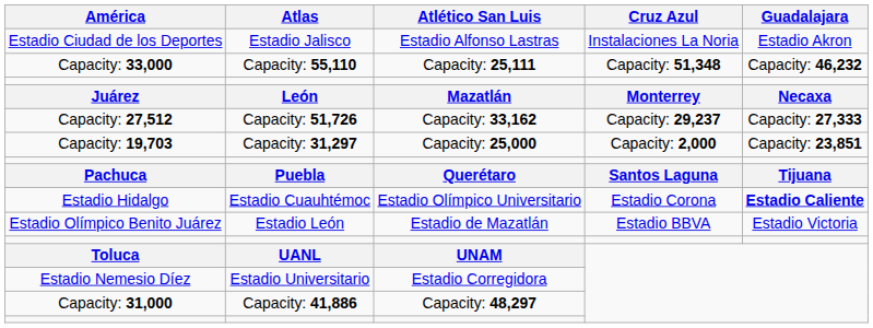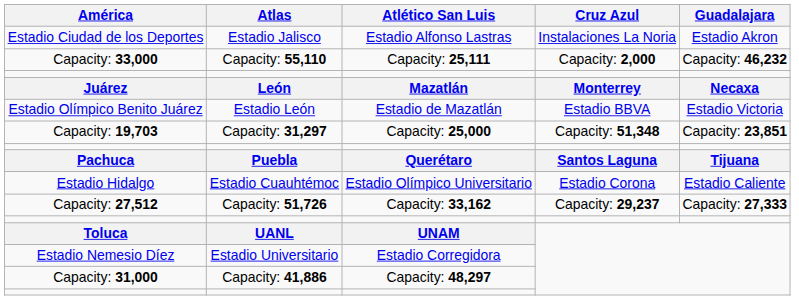Capacity: 33,000 | Cruz Azul: Capacity: 51,348 -> Capacity: 2,000
rows swapped: Estadio Olímpico Benito Juárez <-> Capacity: 27,512
Capacity: 19,703 | Cruz Azul: Capacity: 2,000 -> Capacity: 51,348
Estadio Hidalgo | Guadalajara: bold -> normal
